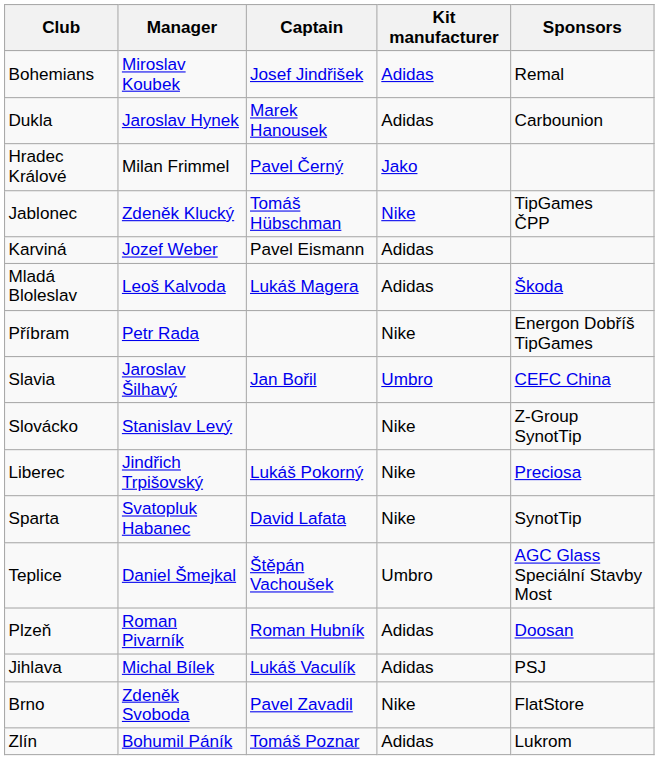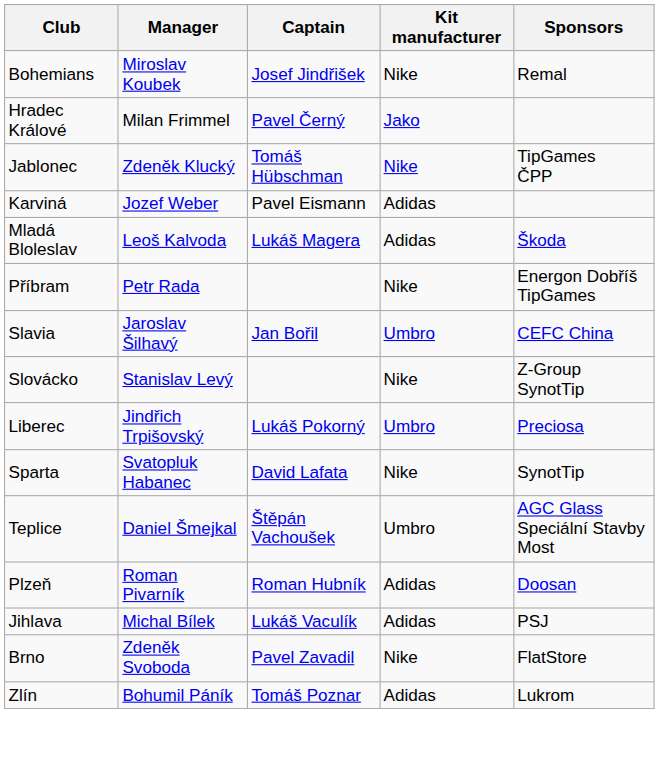Bohemians | Kit manufacturer: Adidas -> Nike
- row: Dukla | Jaroslav Hynek | Marek Hanousek | Adidas | Carbounion
Liberec | Kit manufacturer: Nike -> Umbro
